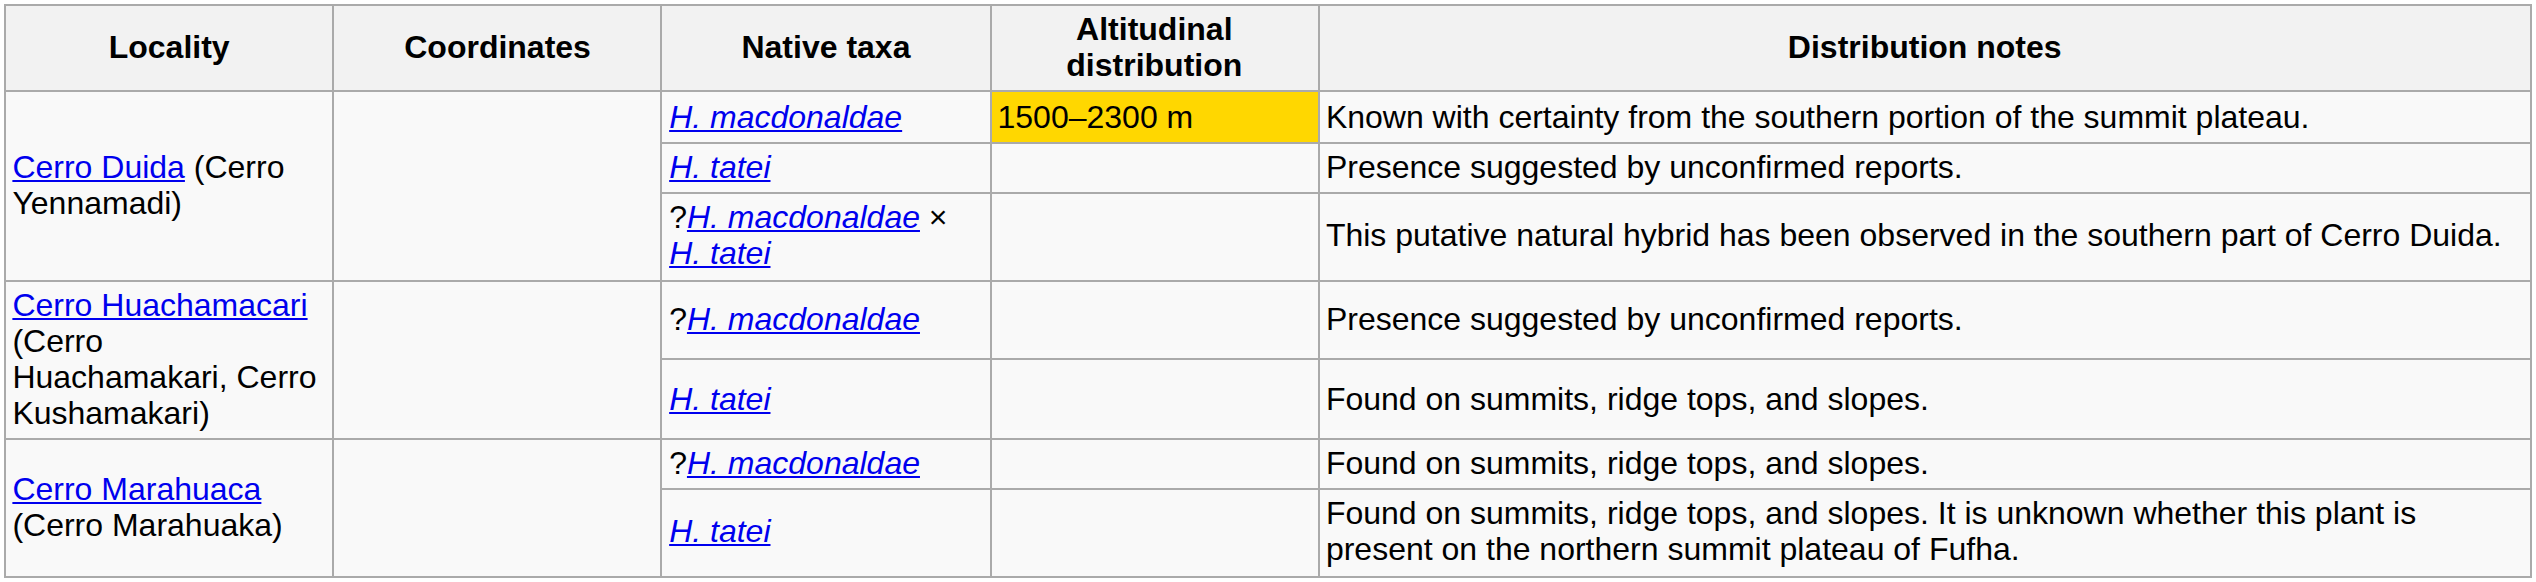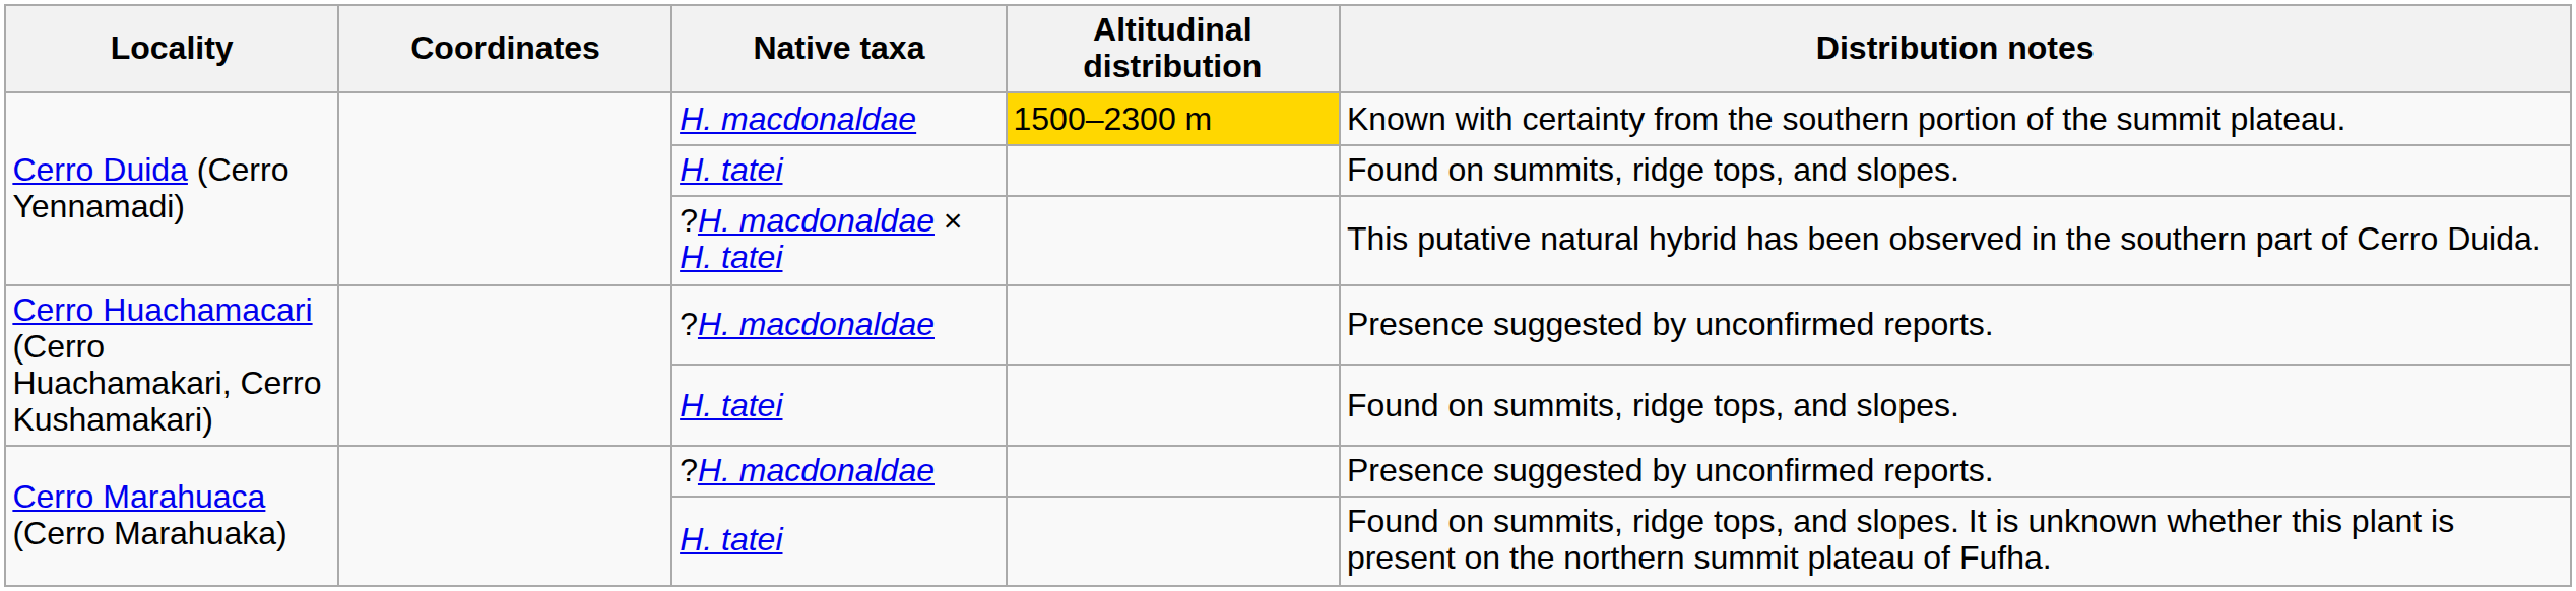Cerro Duida (Cerro Yennamadi) / H. tatei | Distribution notes: Presence suggested by unconfirmed reports. -> Found on summits, ridge tops, and slopes.
Cerro Marahuaca (Cerro Marahuaka) / ?H. macdonaldae | Distribution notes: Found on summits, ridge tops, and slopes. -> Presence suggested by unconfirmed reports.
